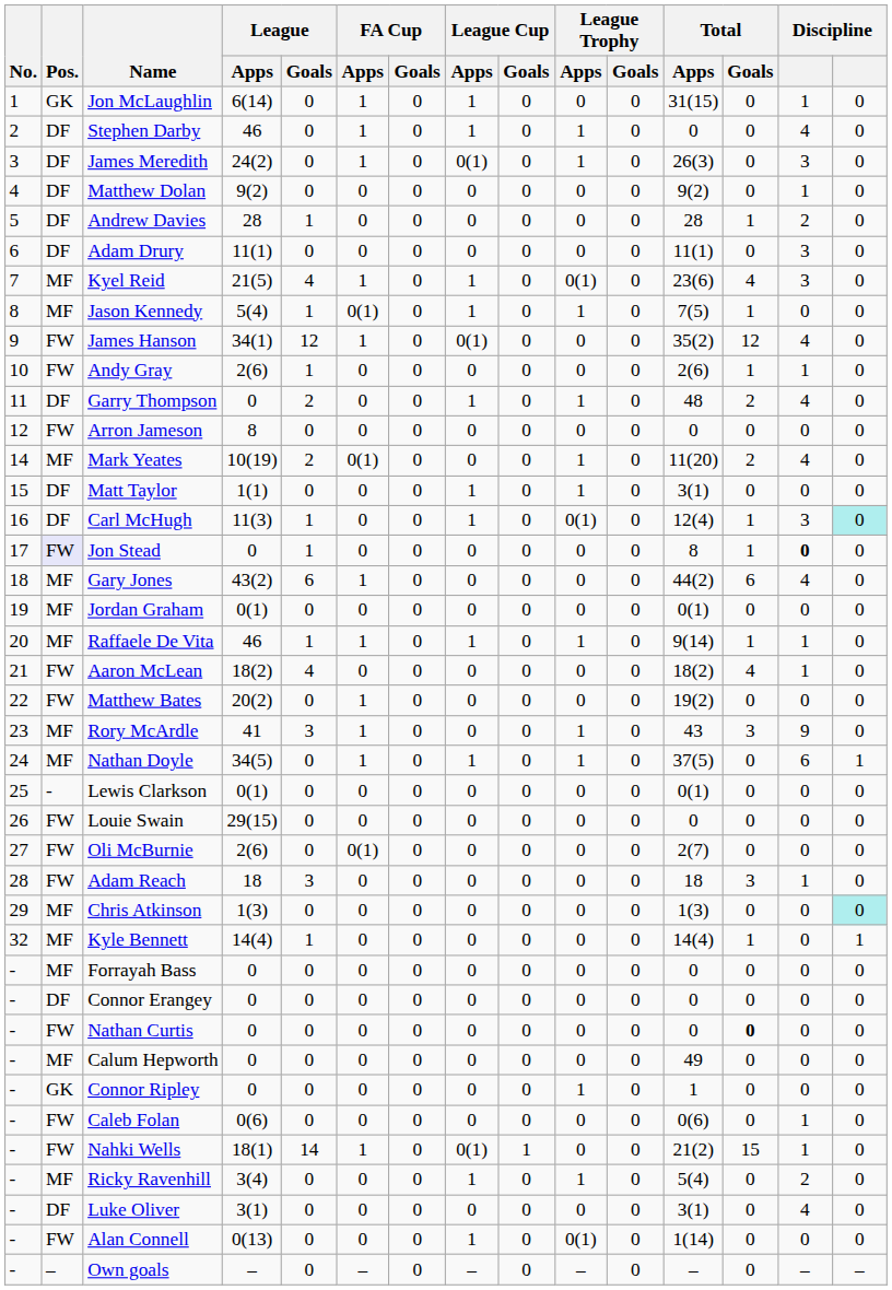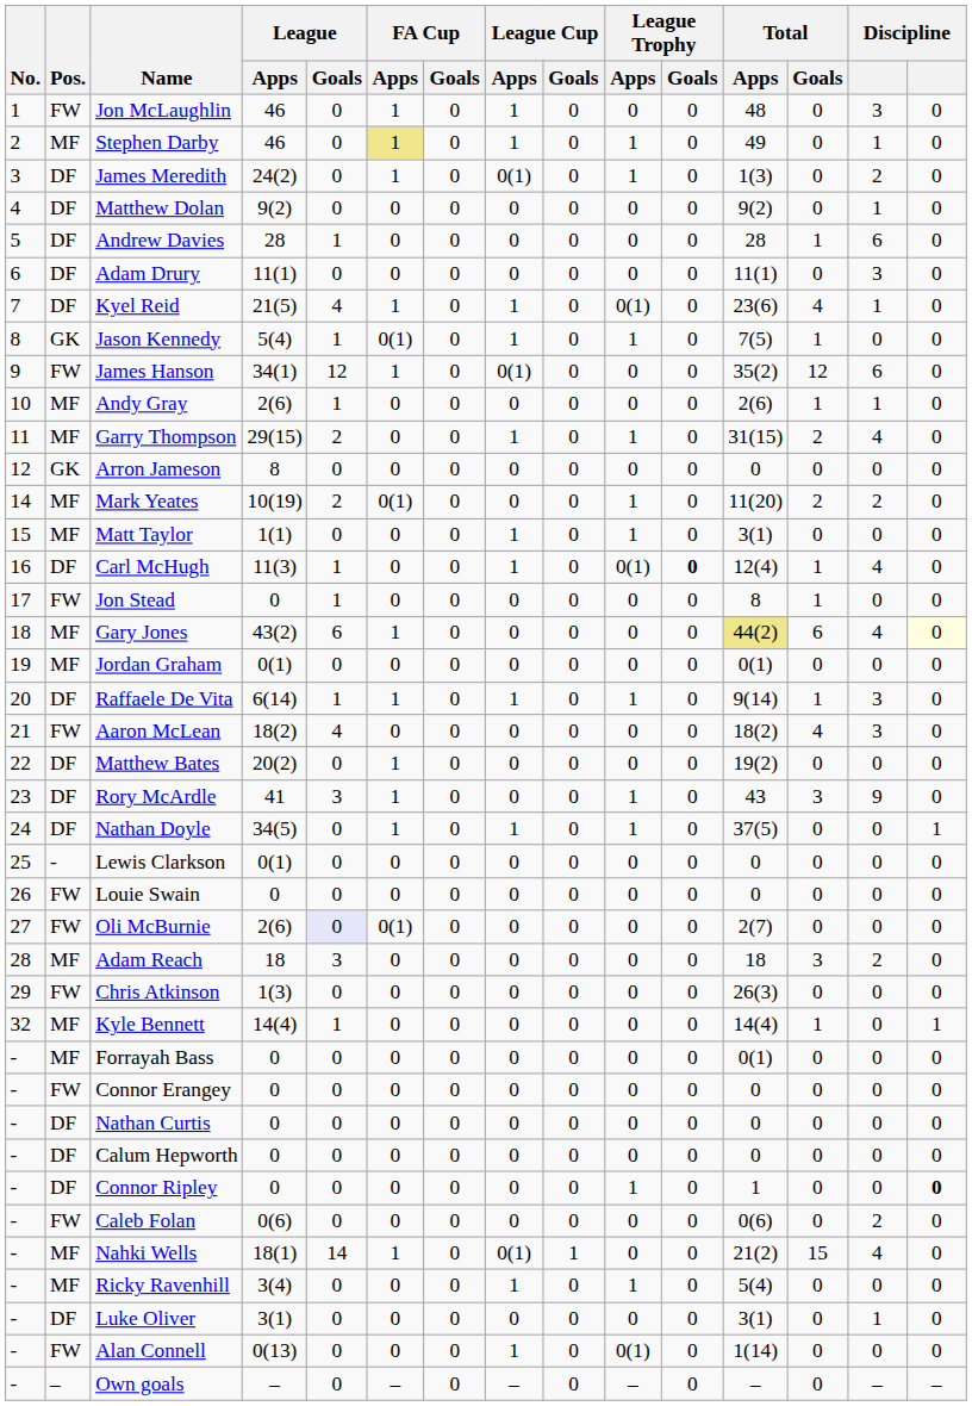Jon McLaughlin | Pos.: GK -> FW
Jon McLaughlin | League / Apps: 6(14) -> 46
Jon McLaughlin | Total / Apps: 31(15) -> 48
Jon McLaughlin | column 14: 1 -> 3
Stephen Darby | Pos.: DF -> MF
Stephen Darby | FA Cup / Apps: no background -> khaki background
Stephen Darby | Total / Apps: 0 -> 49
Stephen Darby | column 14: 4 -> 1
James Meredith | Total / Apps: 26(3) -> 1(3)
James Meredith | column 14: 3 -> 2
Andrew Davies | column 14: 2 -> 6
Kyel Reid | Pos.: MF -> DF
Kyel Reid | column 14: 3 -> 1
Jason Kennedy | Pos.: MF -> GK
James Hanson | column 14: 4 -> 6
Andy Gray | Pos.: FW -> MF
Garry Thompson | Pos.: DF -> MF
Garry Thompson | League / Apps: 0 -> 29(15)
Garry Thompson | Total / Apps: 48 -> 31(15)
Arron Jameson | Pos.: FW -> GK
Mark Yeates | column 14: 4 -> 2
Matt Taylor | Pos.: DF -> MF
Carl McHugh | League Trophy / Goals: normal -> bold
Carl McHugh | column 14: 3 -> 4
Carl McHugh | column 15: paleturquoise background -> no background
Jon Stead | Pos.: lavender background -> no background
Jon Stead | column 14: bold -> normal
Gary Jones | Total / Apps: no background -> khaki background
Gary Jones | column 15: no background -> lightyellow background
Raffaele De Vita | Pos.: MF -> DF
Raffaele De Vita | League / Apps: 46 -> 6(14)
Raffaele De Vita | column 14: 1 -> 3
Aaron McLean | column 14: 1 -> 3
Matthew Bates | Pos.: FW -> DF
Rory McArdle | Pos.: MF -> DF
Nathan Doyle | Pos.: MF -> DF
Nathan Doyle | column 14: 6 -> 0
Lewis Clarkson | Total / Apps: 0(1) -> 0
Louie Swain | League / Apps: 29(15) -> 0
Oli McBurnie | League / Goals: no background -> lavender background
Adam Reach | Pos.: FW -> MF
Adam Reach | column 14: 1 -> 2
Chris Atkinson | Pos.: MF -> FW
Chris Atkinson | Total / Apps: 1(3) -> 26(3)
Chris Atkinson | column 15: paleturquoise background -> no background
Forrayah Bass | Total / Apps: 0 -> 0(1)
Connor Erangey | Pos.: DF -> FW
Nathan Curtis | Pos.: FW -> DF
Nathan Curtis | Total / Goals: bold -> normal
Calum Hepworth | Pos.: MF -> DF
Calum Hepworth | Total / Apps: 49 -> 0
Connor Ripley | Pos.: GK -> DF
Connor Ripley | column 15: normal -> bold
Caleb Folan | column 14: 1 -> 2
Nahki Wells | Pos.: FW -> MF
Nahki Wells | column 14: 1 -> 4
Ricky Ravenhill | column 14: 2 -> 0
Luke Oliver | column 14: 4 -> 1
